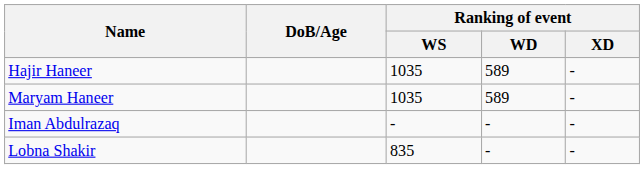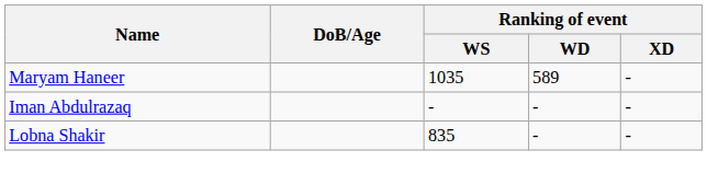- row: Hajir Haneer | 1035 | 589 | -
